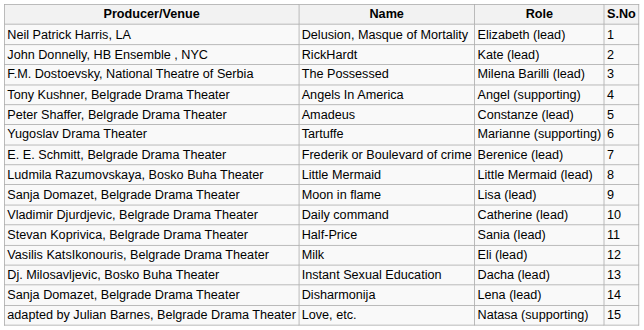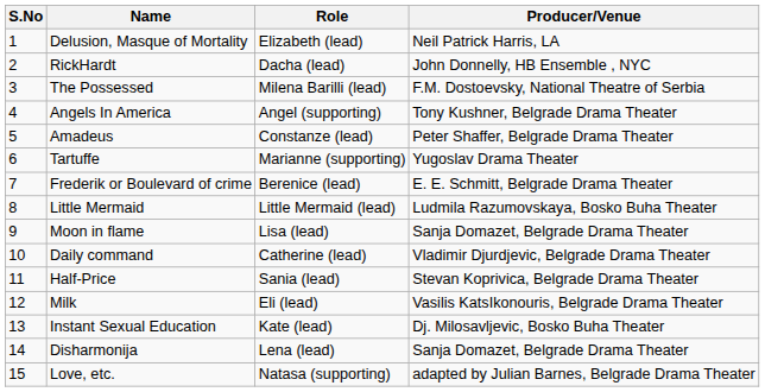columns swapped: S.No <-> Producer/Venue
RickHardt | Role: Kate (lead) -> Dacha (lead)
Instant Sexual Education | Role: Dacha (lead) -> Kate (lead)
